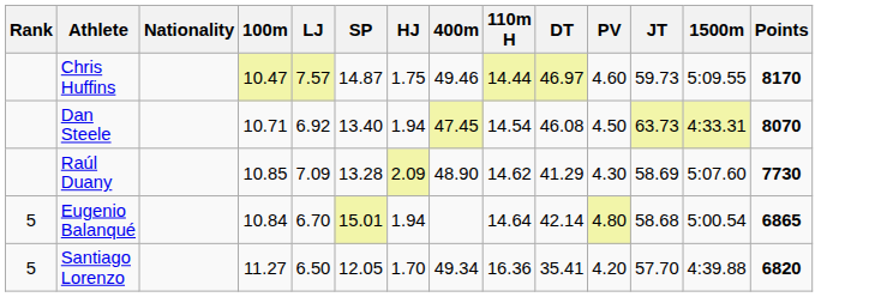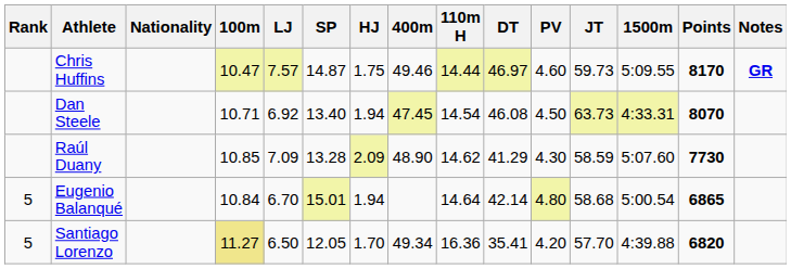+ column: Notes | GR
Raúl Duany | JT: 58.69 -> 58.59
Santiago Lorenzo | 100m: no background -> khaki background
